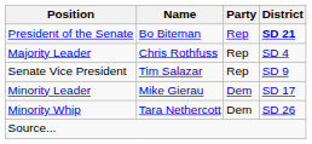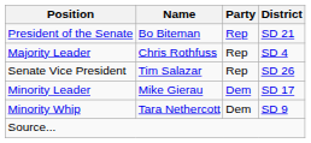President of the Senate | District: bold -> normal
Senate Vice President | District: SD 9 -> SD 26
Minority Whip | District: SD 26 -> SD 9
